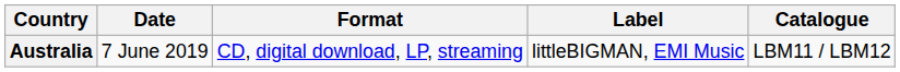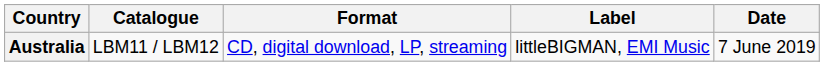columns swapped: Date <-> Catalogue
